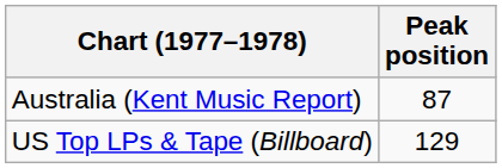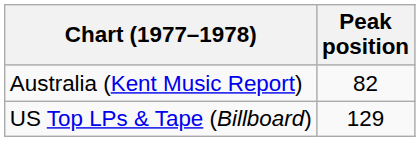Australia (Kent Music Report) | Peak position: 87 -> 82
